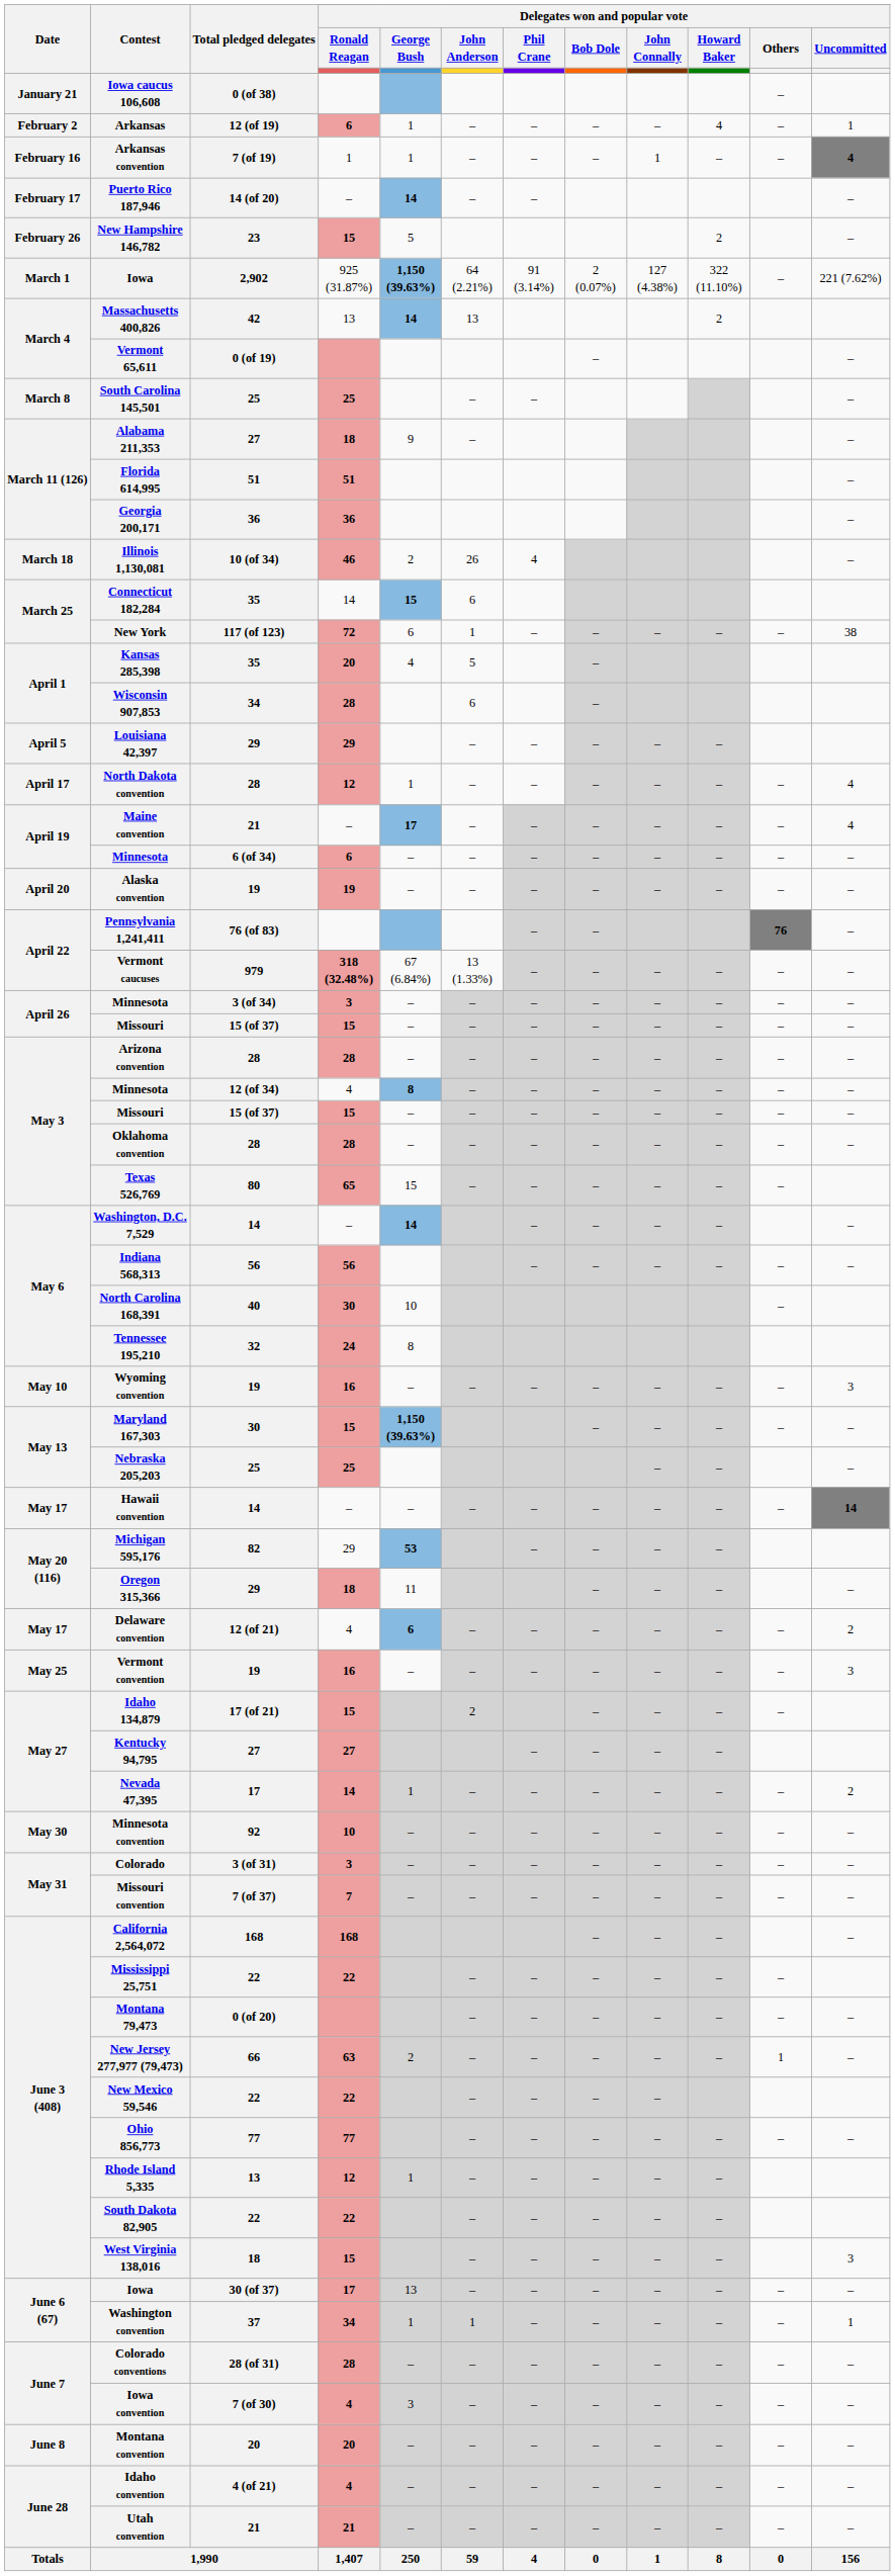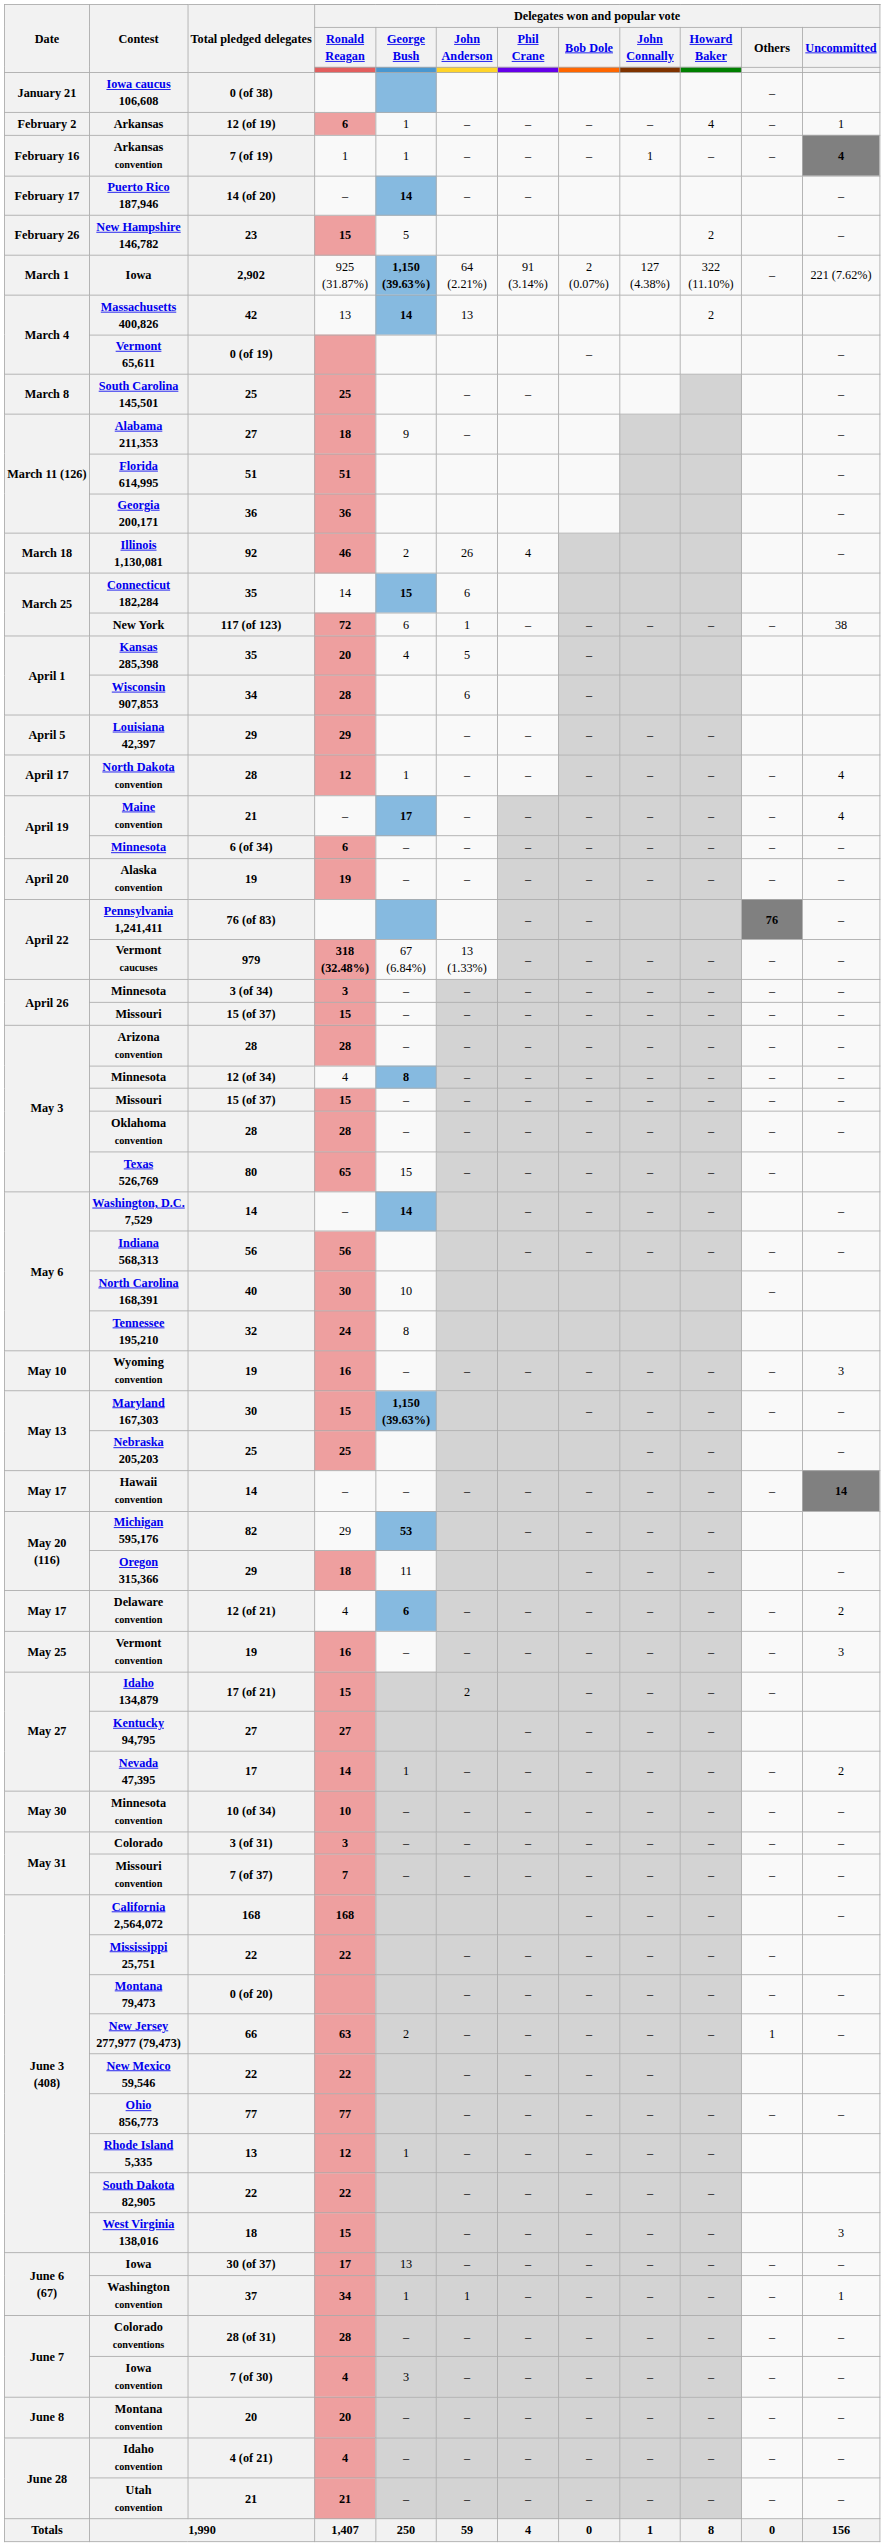Illinois 1,130,081 | Total pledged delegates: 10 (of 34) -> 92
Minnesota convention | Total pledged delegates: 92 -> 10 (of 34)
